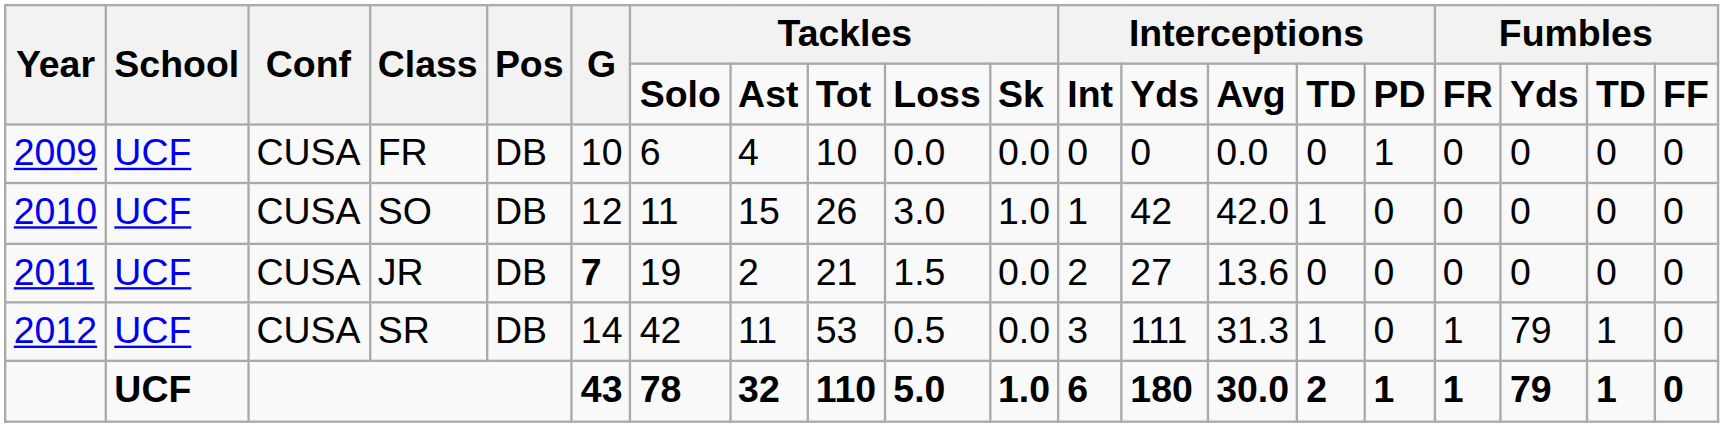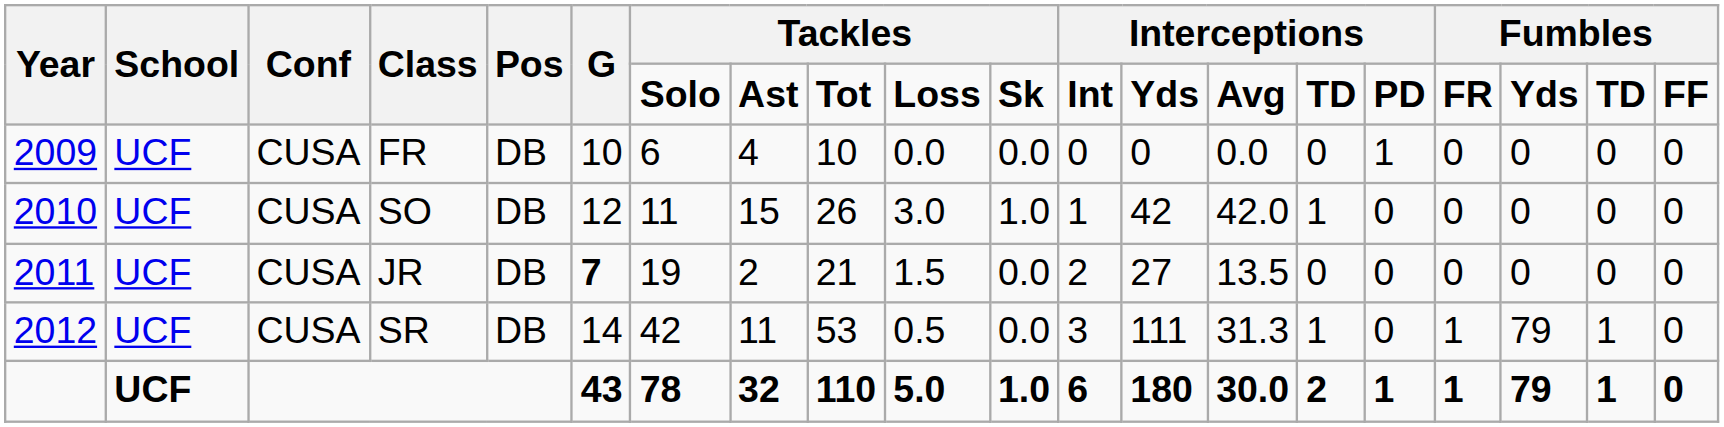JR | column 14: 13.6 -> 13.5
